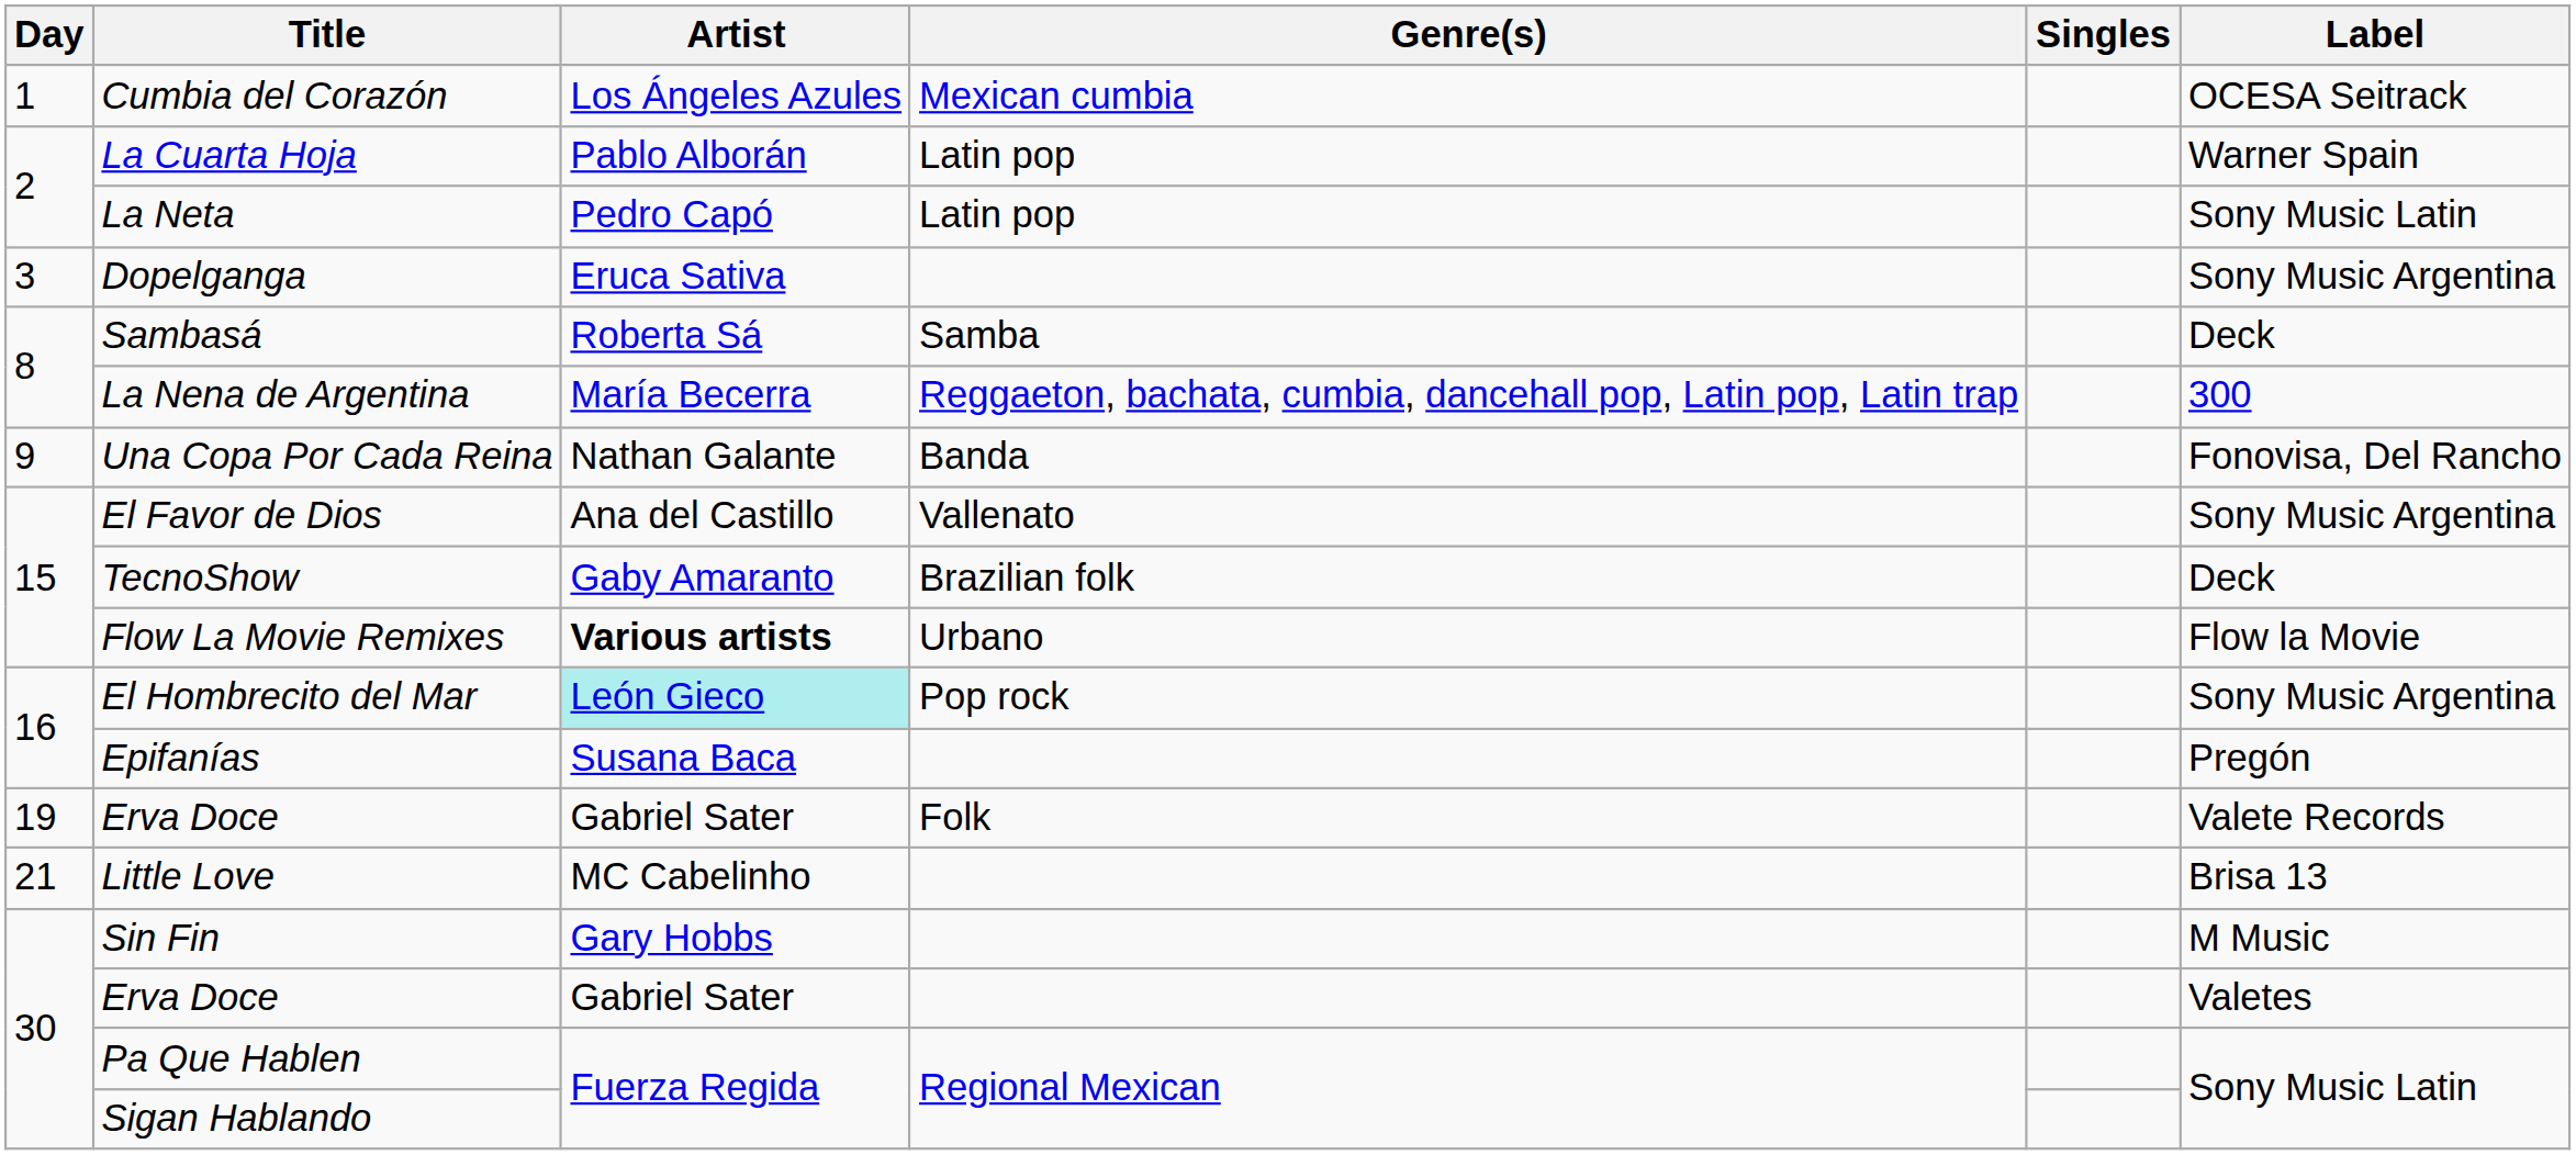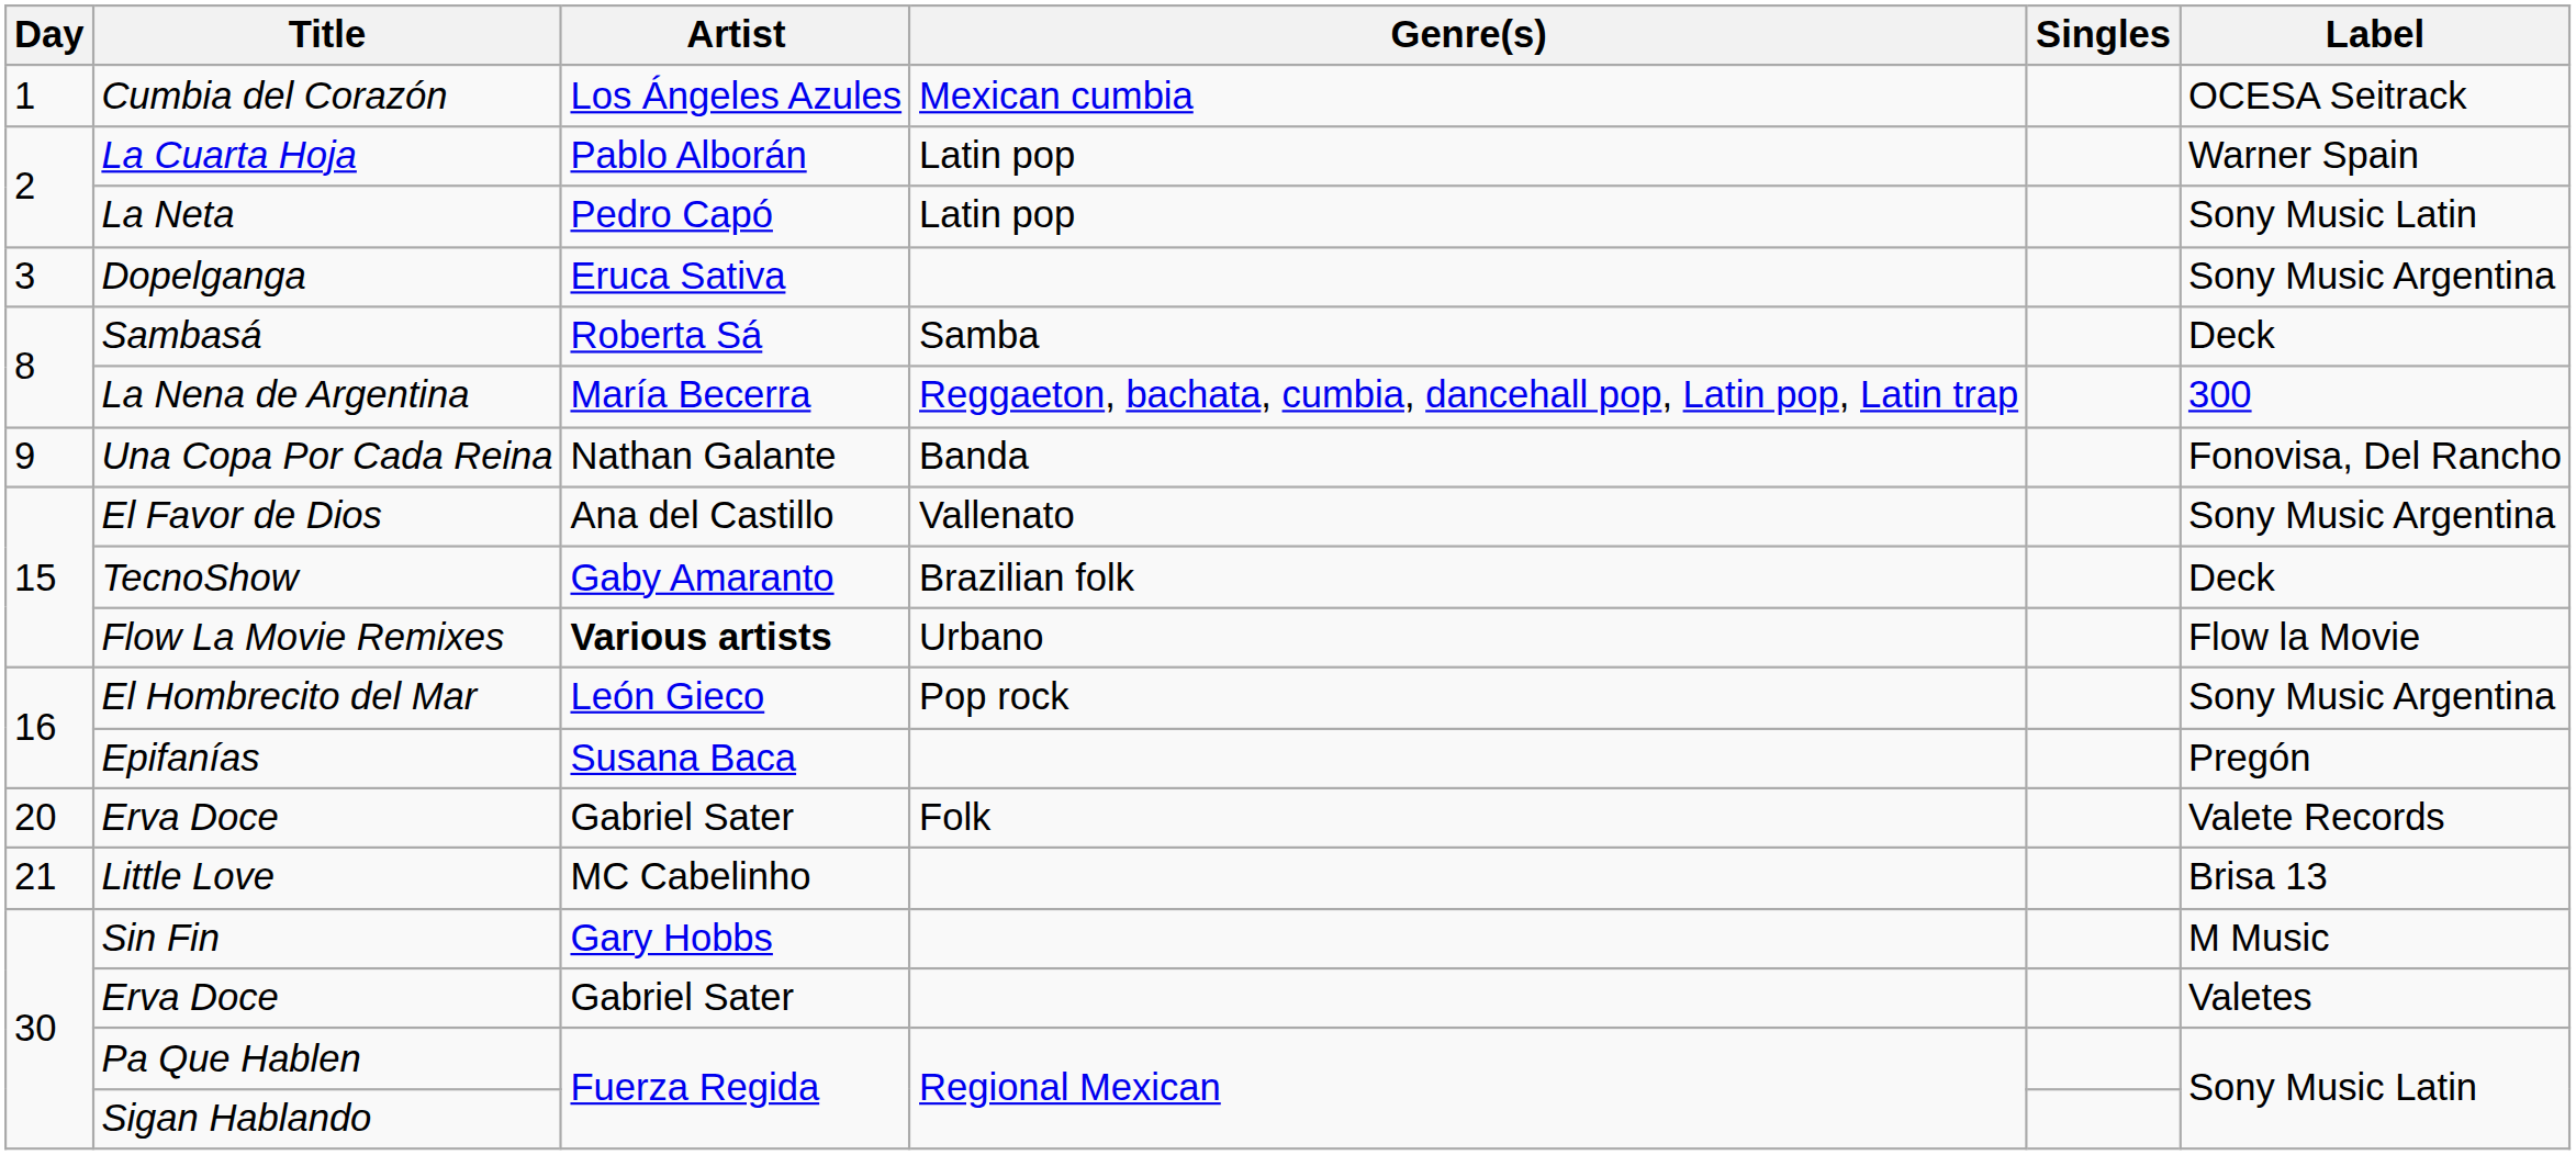El Hombrecito del Mar | Artist: paleturquoise background -> no background
Erva Doce / Folk | Day: 19 -> 20
